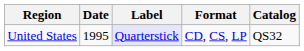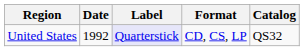United States | Date: 1995 -> 1992
